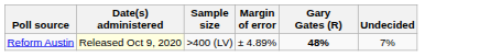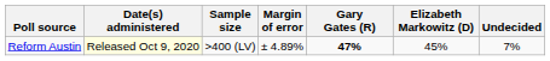+ column: Elizabeth Markowitz (D) | 45%
Reform Austin | Gary Gates (R): 48% -> 47%
